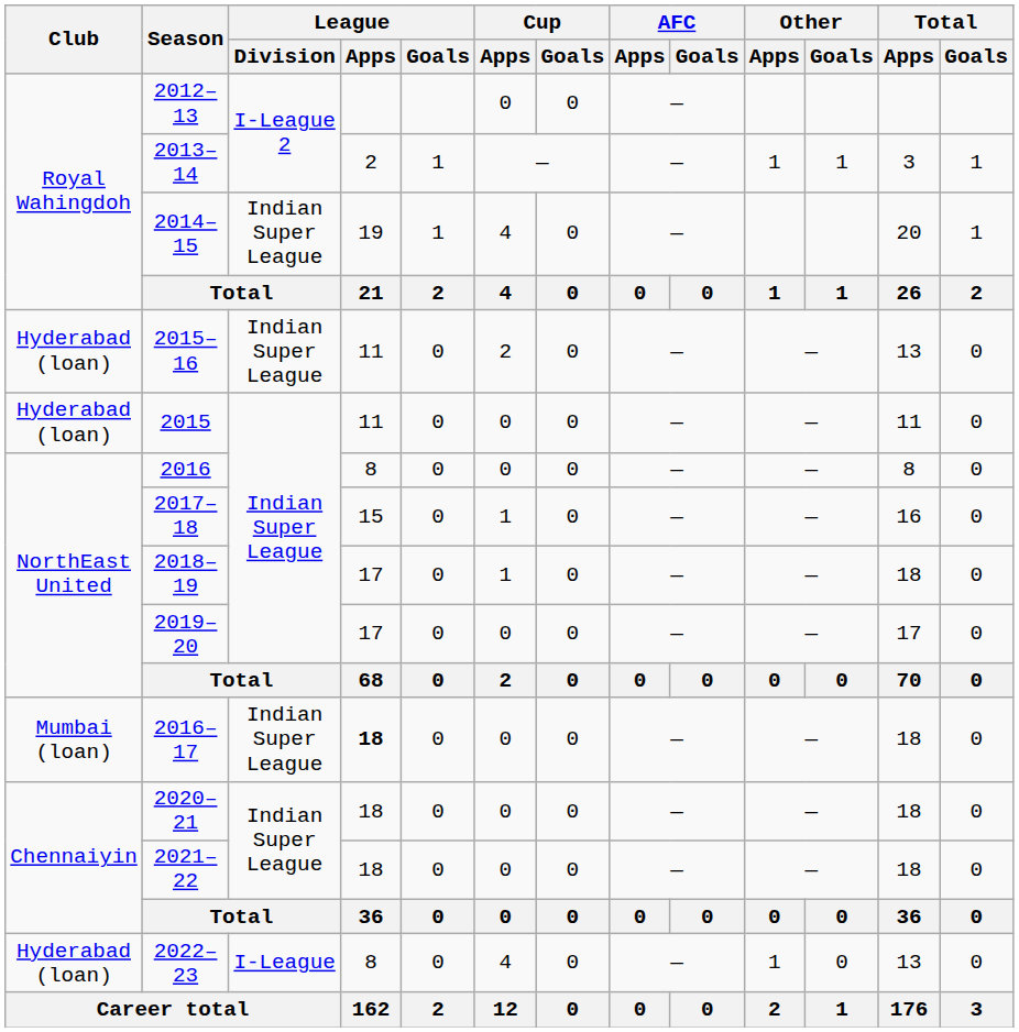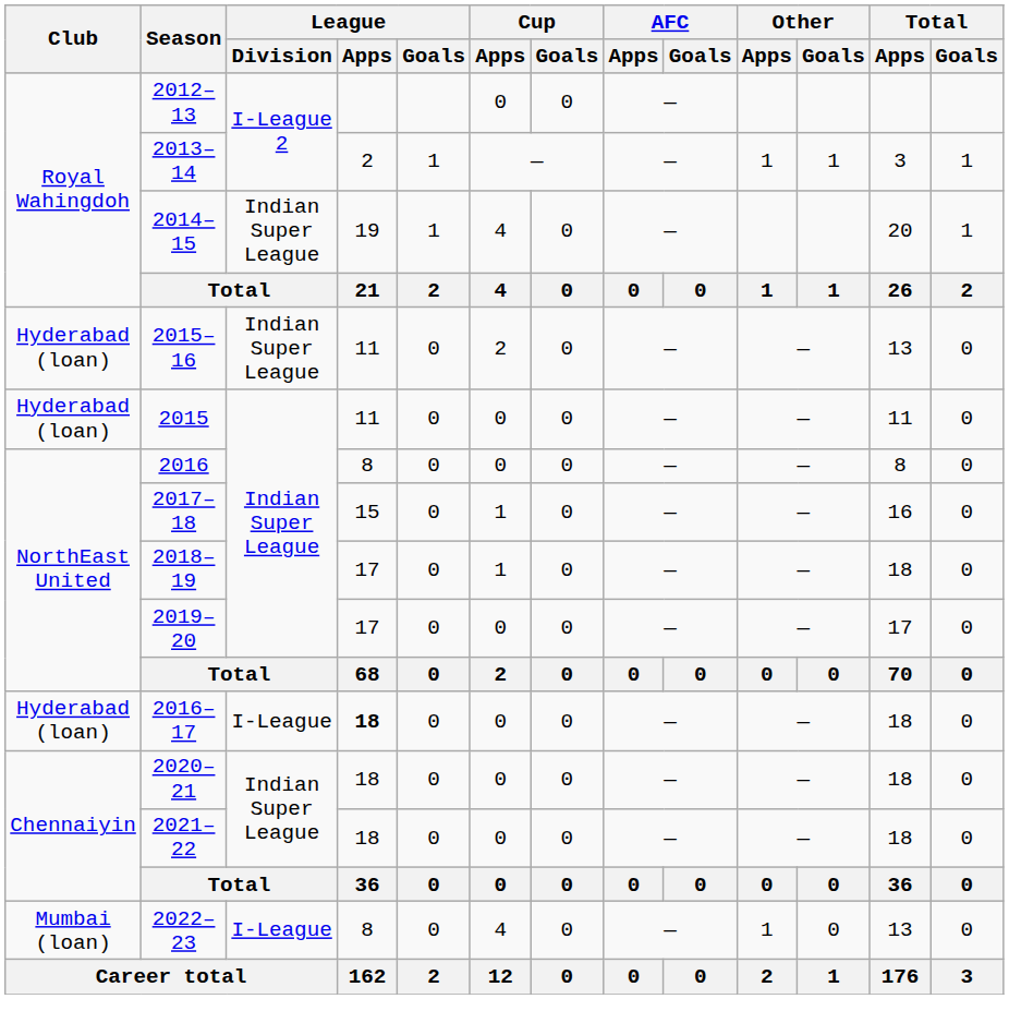2016–17 | Club: Mumbai (loan) -> Hyderabad (loan)
2016–17 | League / Division: Indian Super League -> I-League
2022–23 | Club: Hyderabad (loan) -> Mumbai (loan)
